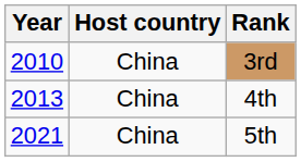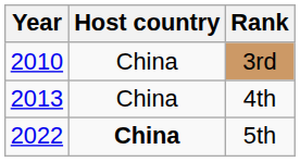5th | Year: 2021 -> 2022
5th | Host country: normal -> bold
